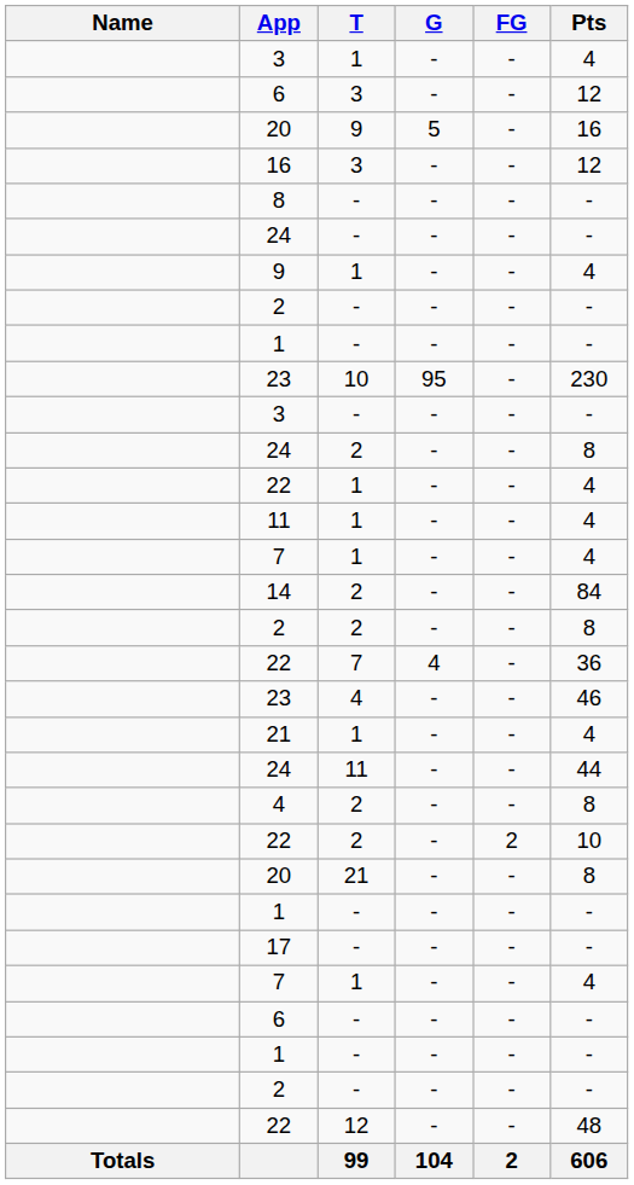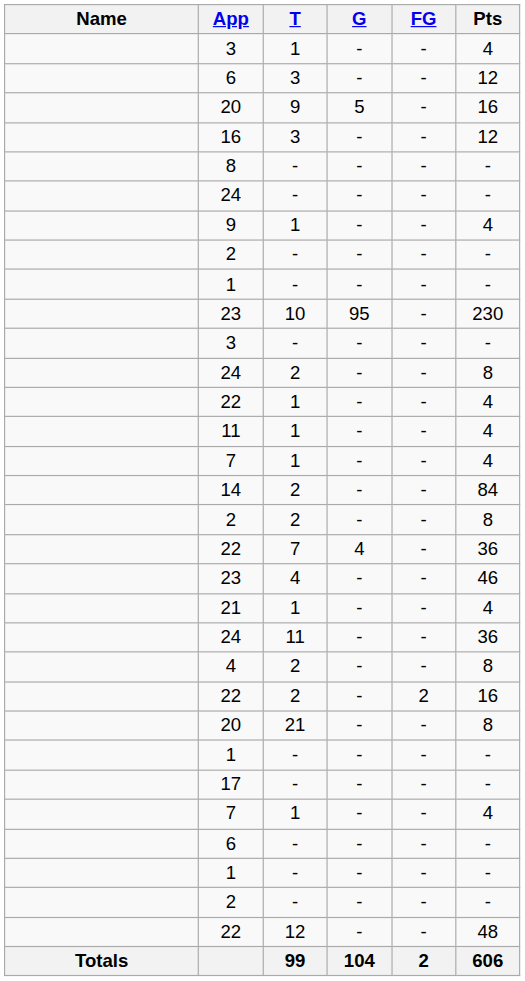24 / 11 | Pts: 44 -> 36
22 / 2 | Pts: 10 -> 16
